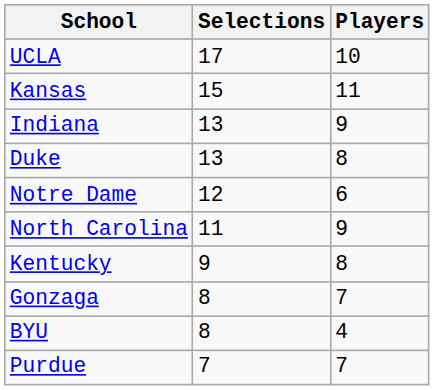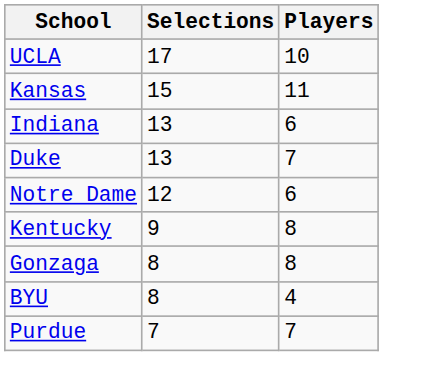Indiana | Players: 9 -> 6
Duke | Players: 8 -> 7
- row: North Carolina | 11 | 9
Gonzaga | Players: 7 -> 8
